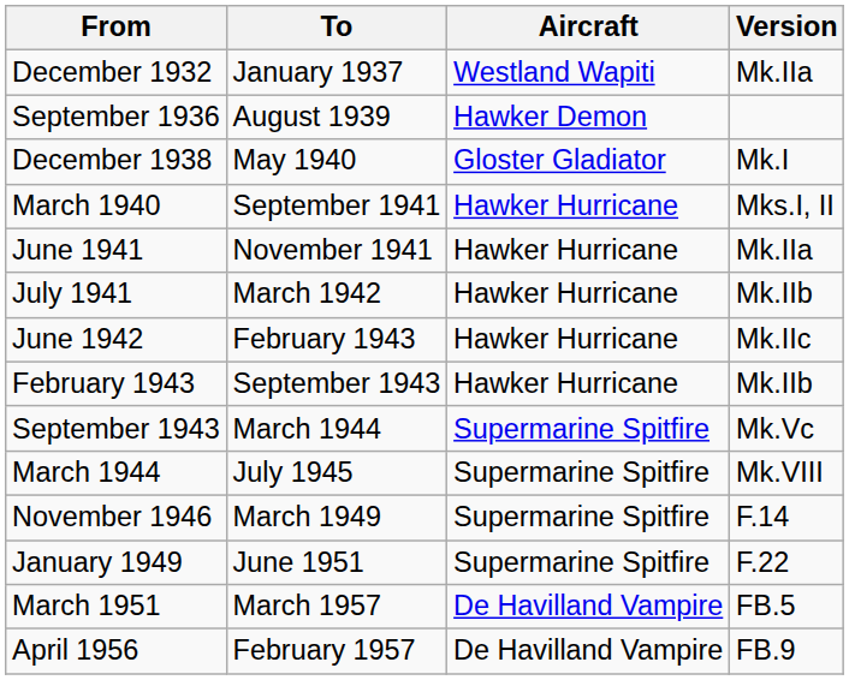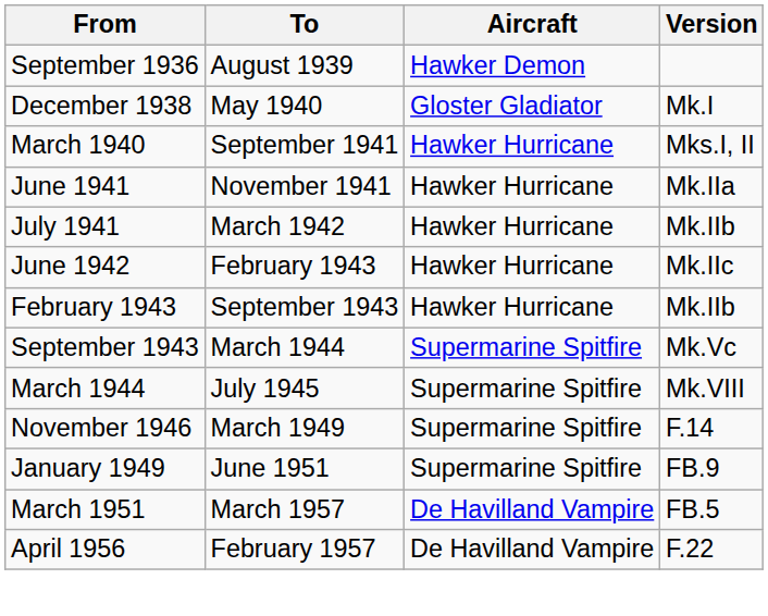- row: December 1932 | January 1937 | Westland Wapiti | Mk.IIa
January 1949 | Version: F.22 -> FB.9
April 1956 | Version: FB.9 -> F.22
